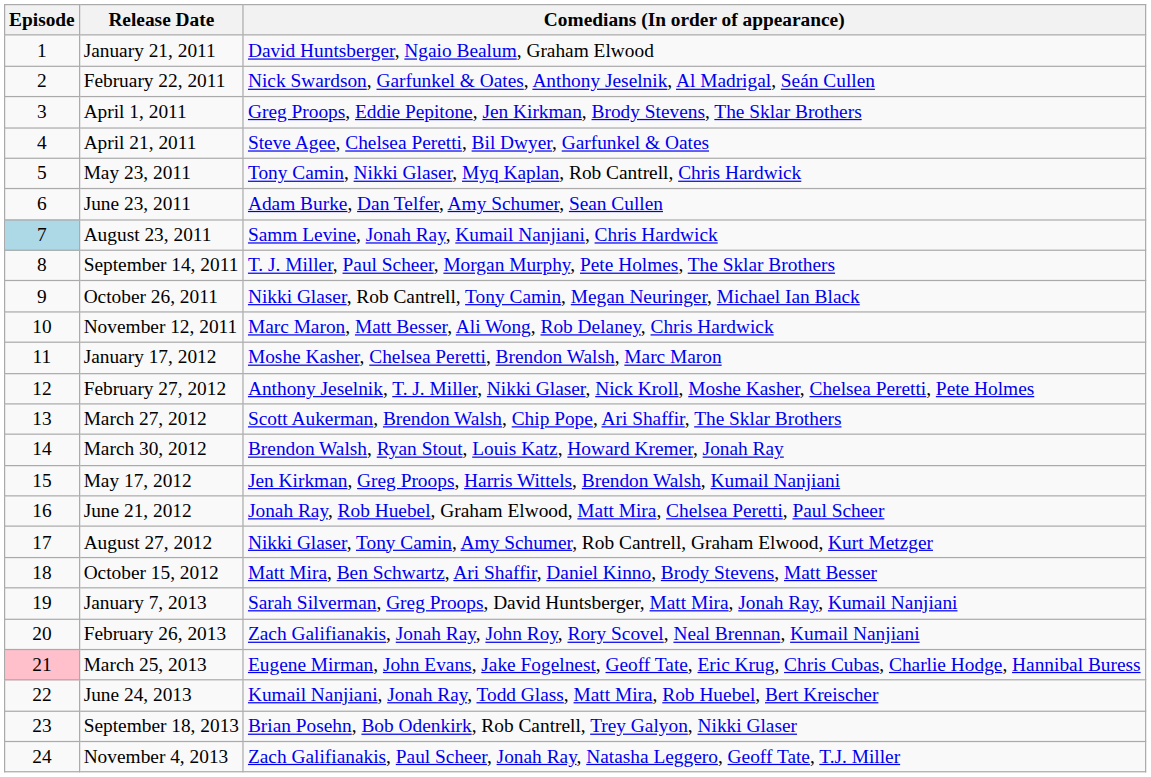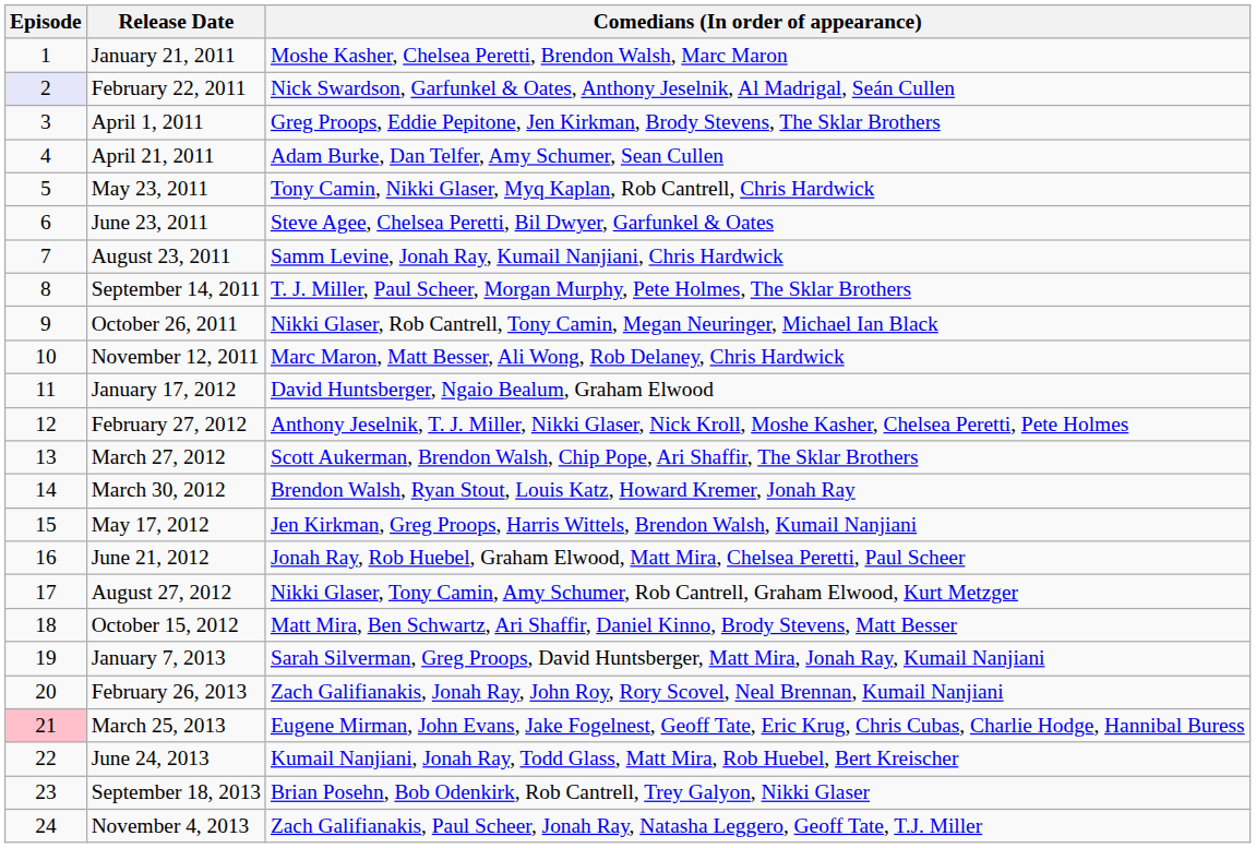January 21, 2011 | Comedians (In order of appearance): David Huntsberger, Ngaio Bealum, Graham Elwood -> Moshe Kasher, Chelsea Peretti, Brendon Walsh, Marc Maron
February 22, 2011 | Episode: no background -> lavender background
April 21, 2011 | Comedians (In order of appearance): Steve Agee, Chelsea Peretti, Bil Dwyer, Garfunkel & Oates -> Adam Burke, Dan Telfer, Amy Schumer, Sean Cullen
June 23, 2011 | Comedians (In order of appearance): Adam Burke, Dan Telfer, Amy Schumer, Sean Cullen -> Steve Agee, Chelsea Peretti, Bil Dwyer, Garfunkel & Oates
August 23, 2011 | Episode: lightblue background -> no background
January 17, 2012 | Comedians (In order of appearance): Moshe Kasher, Chelsea Peretti, Brendon Walsh, Marc Maron -> David Huntsberger, Ngaio Bealum, Graham Elwood
